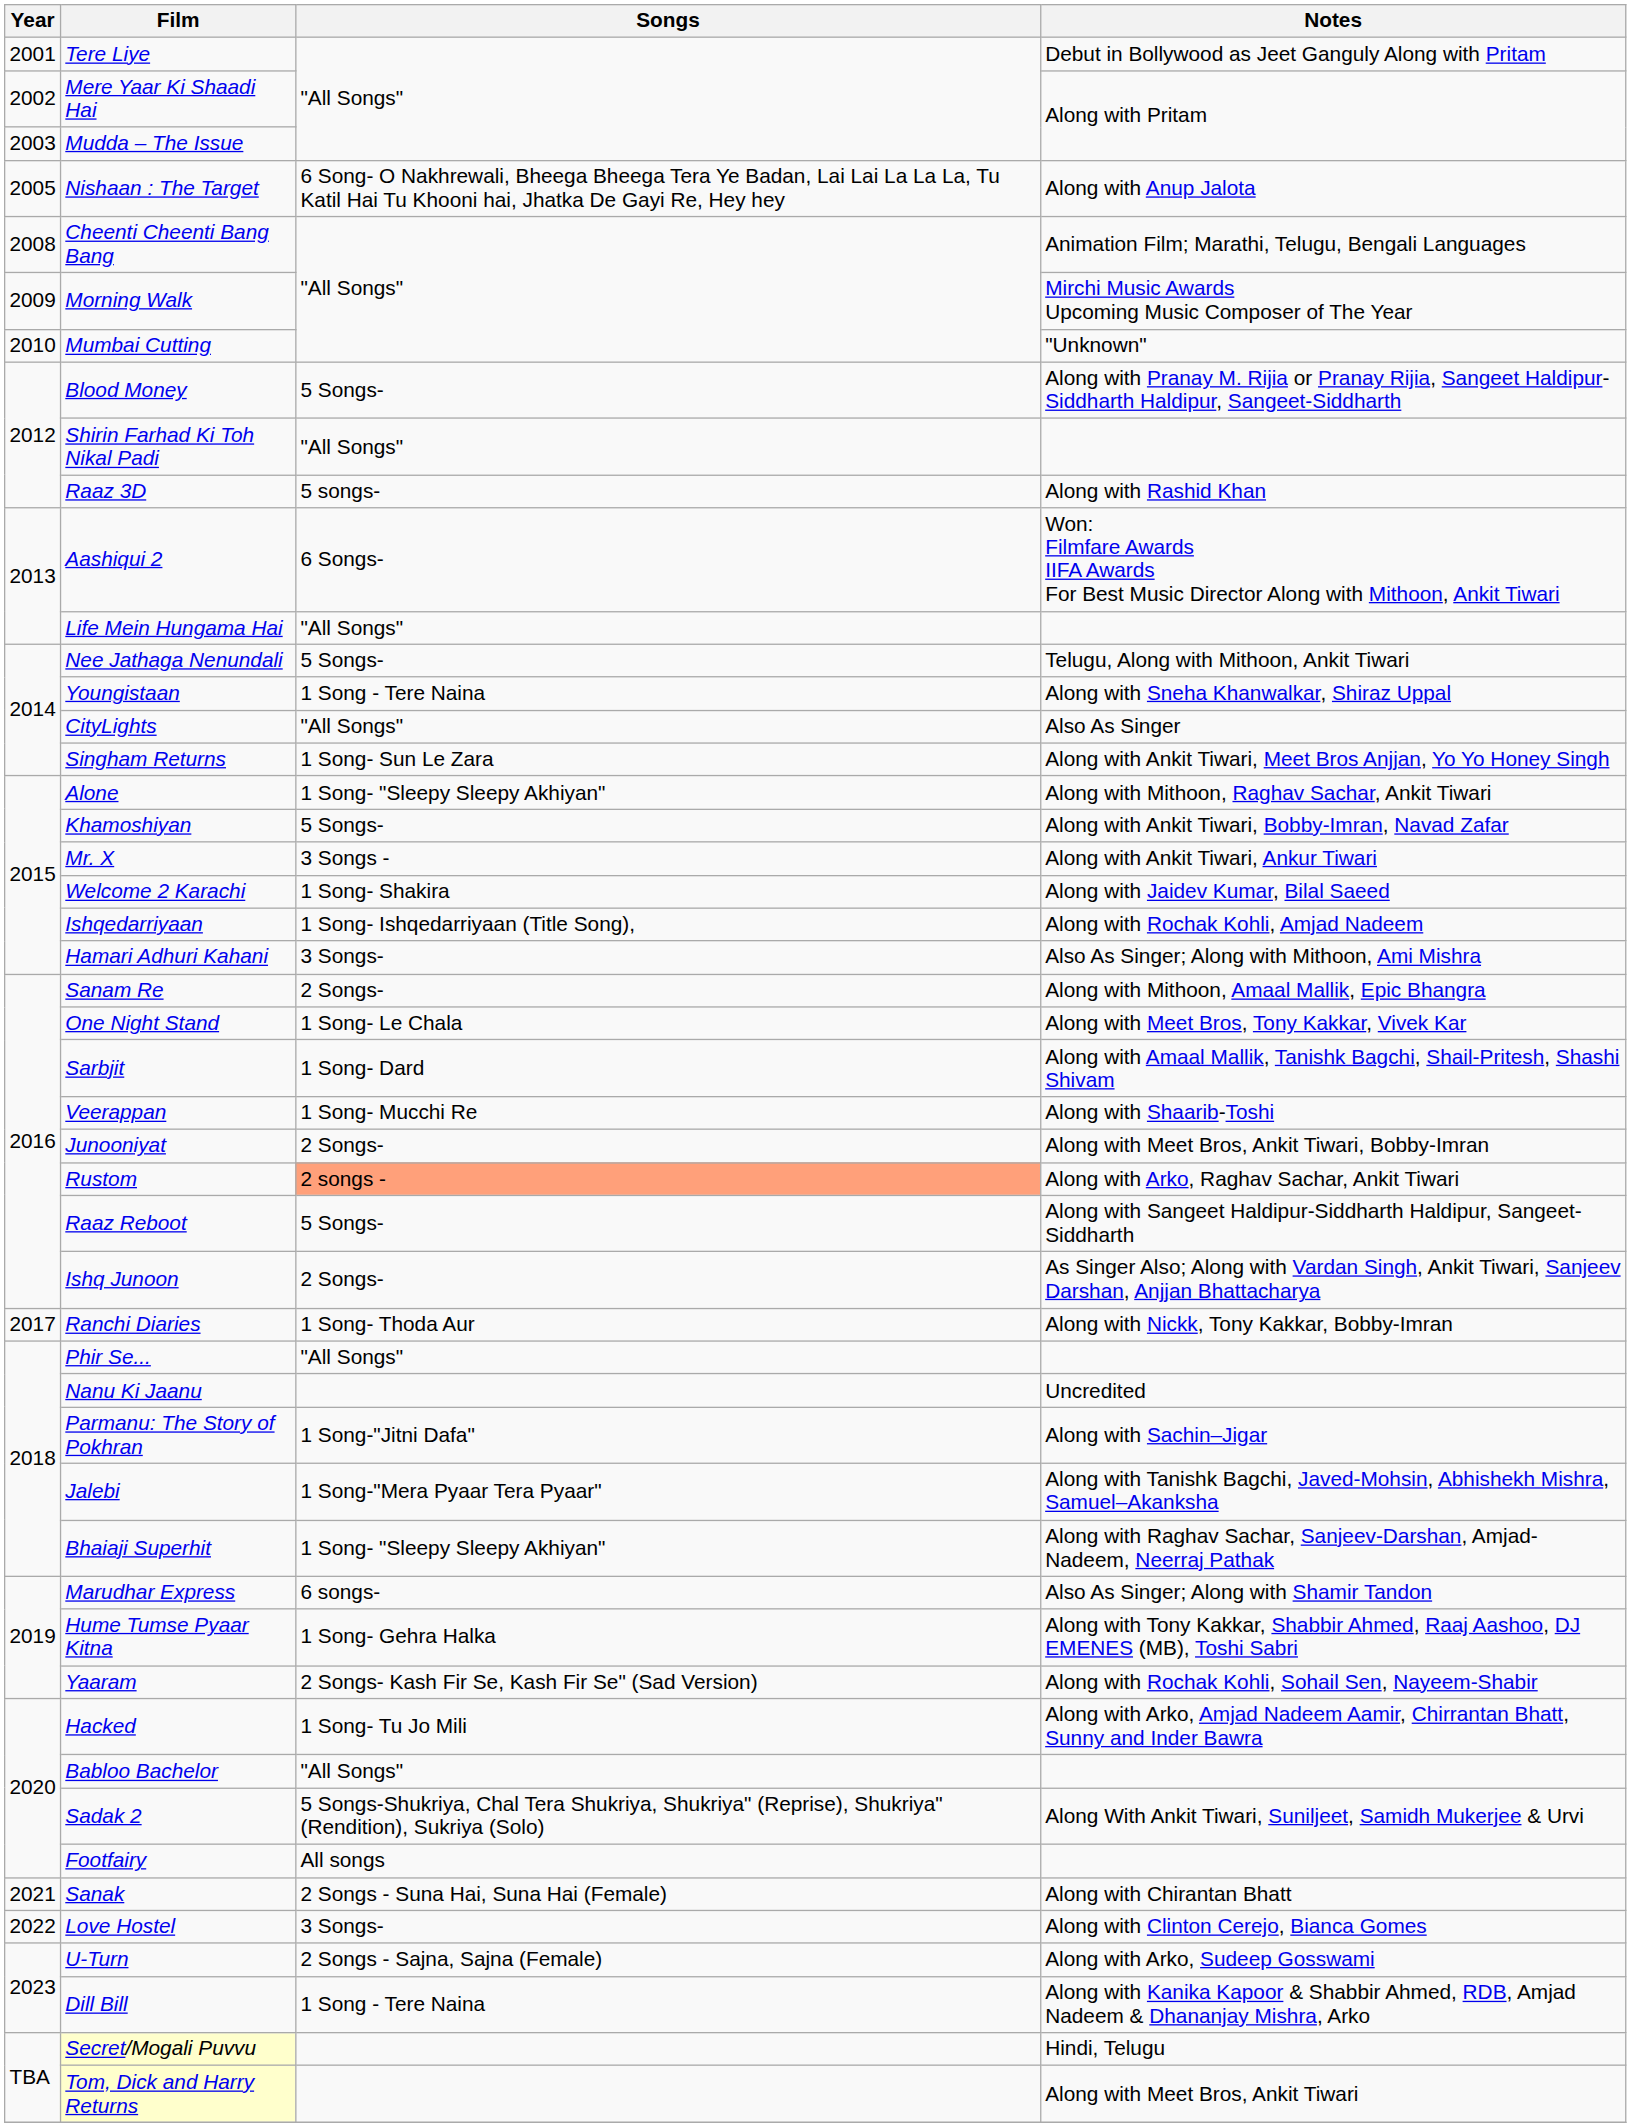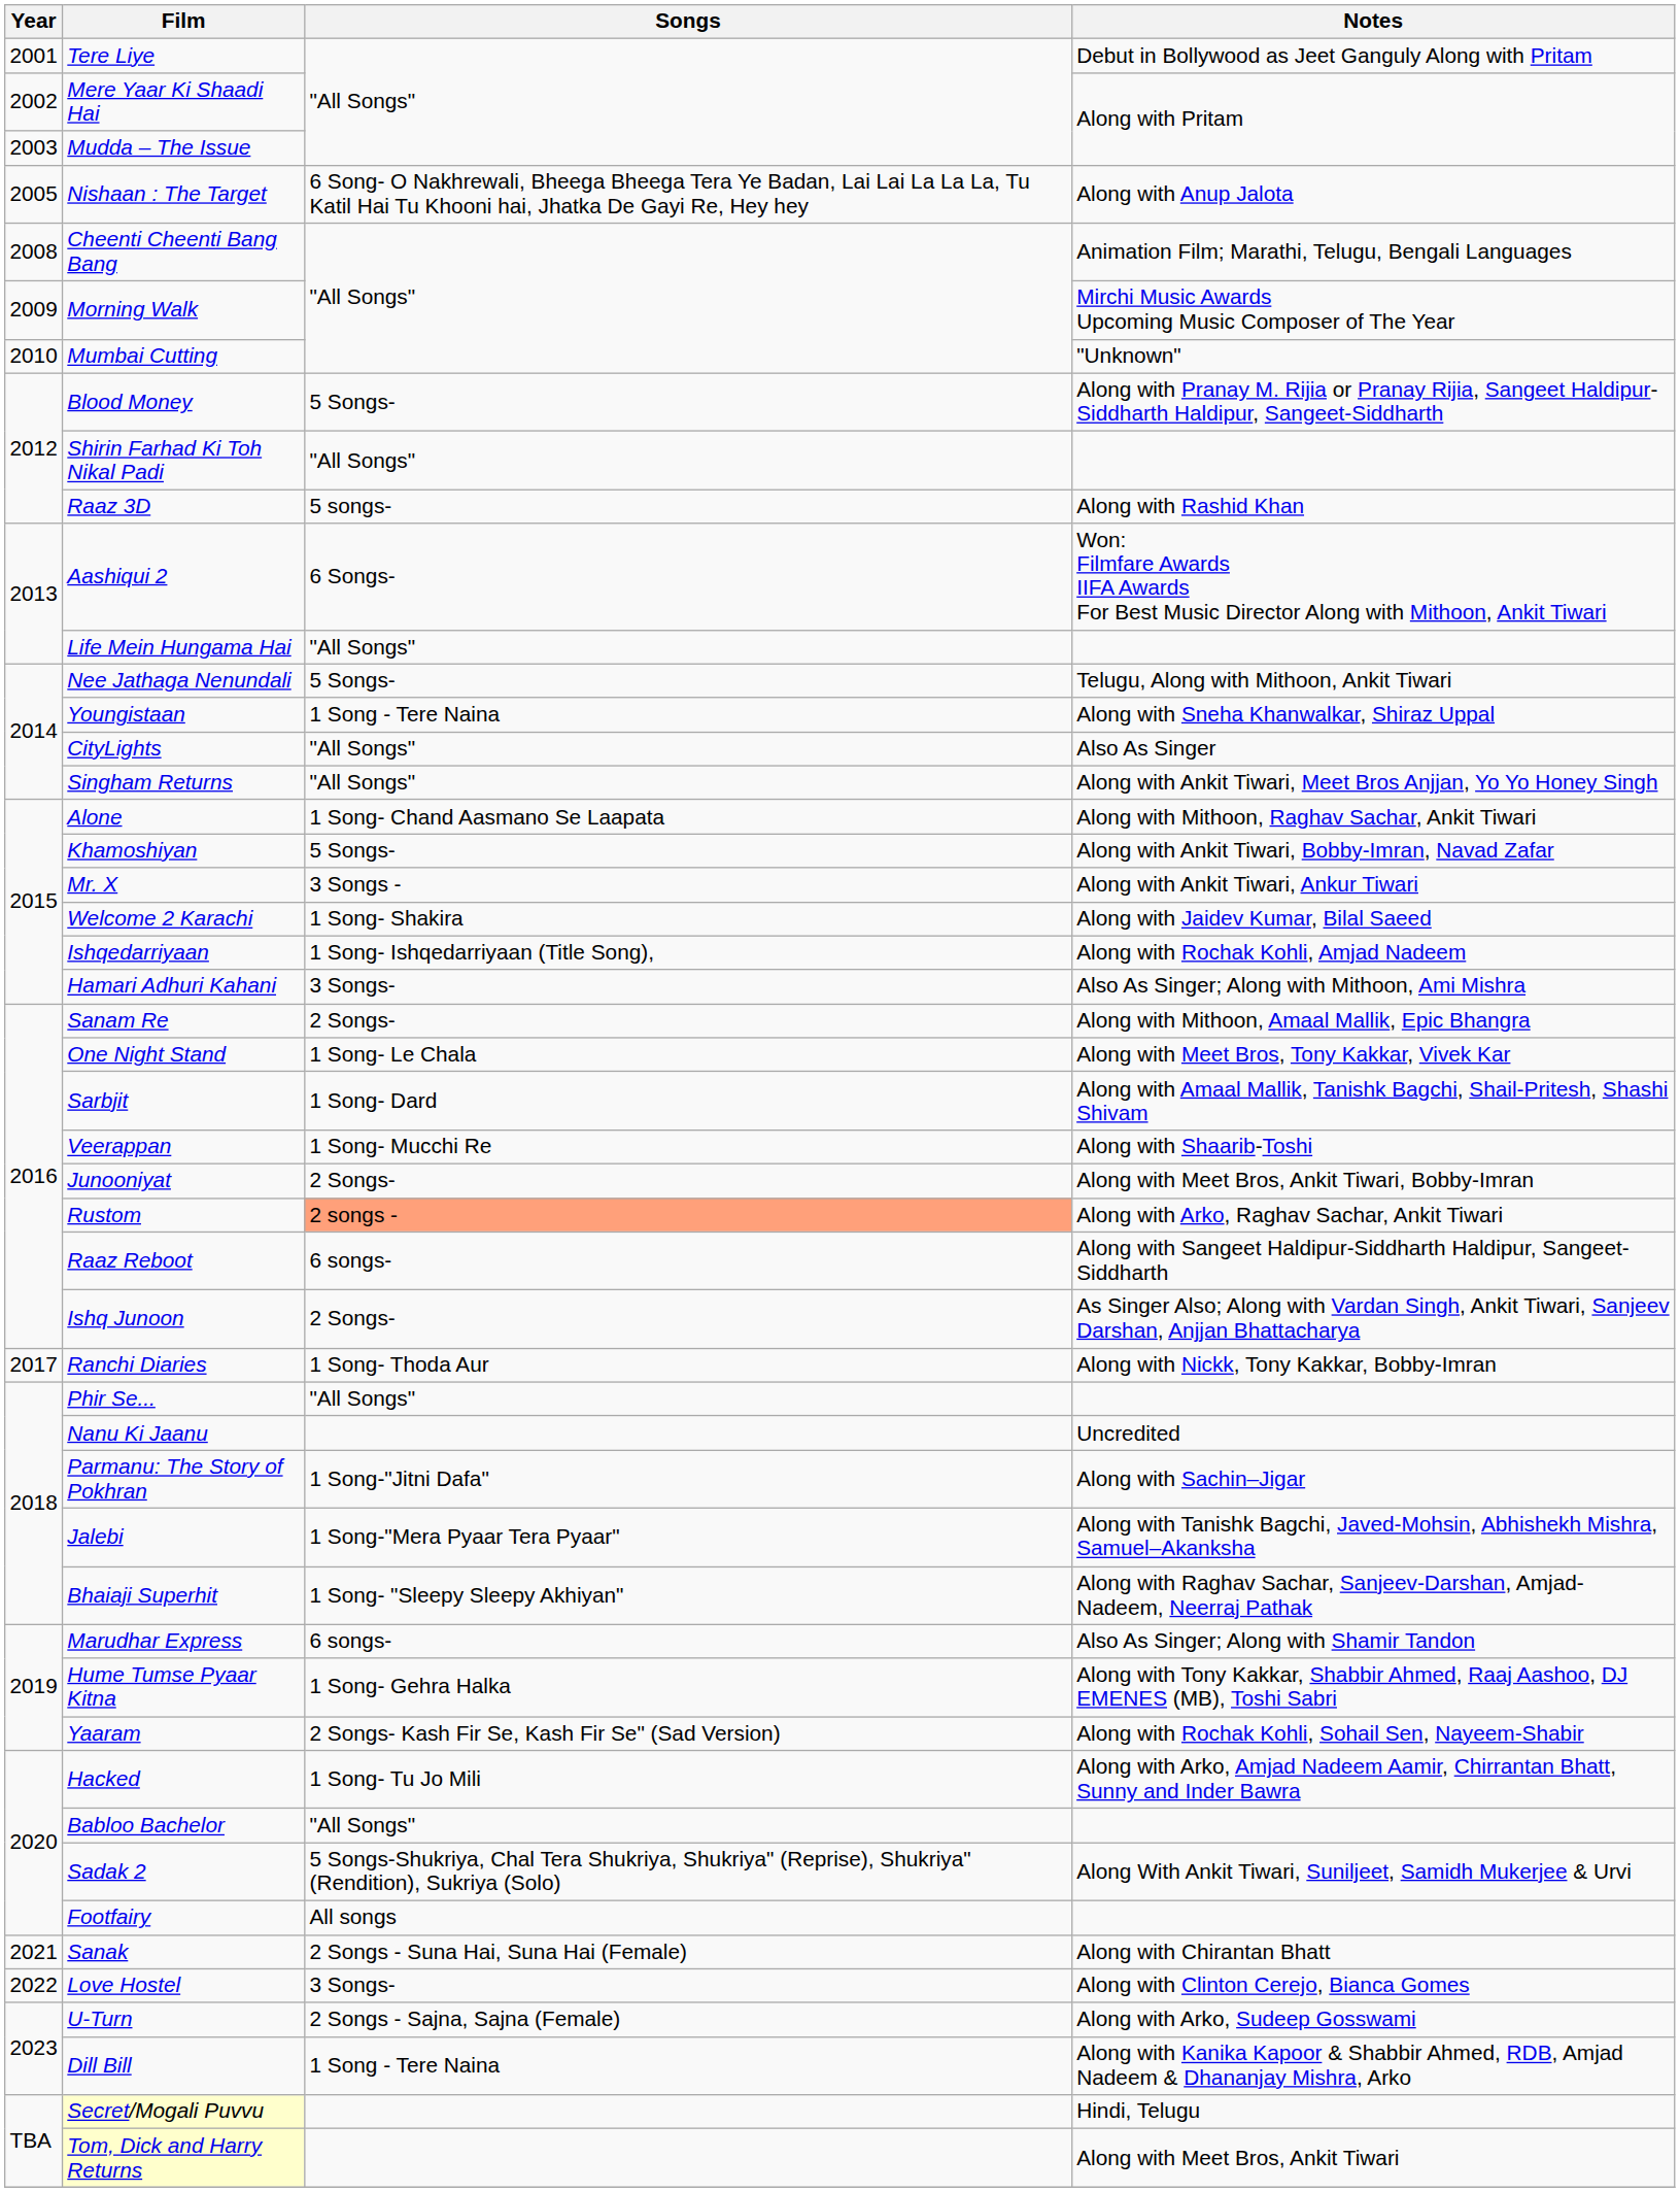Singham Returns | Songs: 1 Song- Sun Le Zara -> "All Songs"
Alone | Songs: 1 Song- "Sleepy Sleepy Akhiyan" -> 1 Song- Chand Aasmano Se Laapata
Raaz Reboot | Songs: 5 Songs- -> 6 songs-
